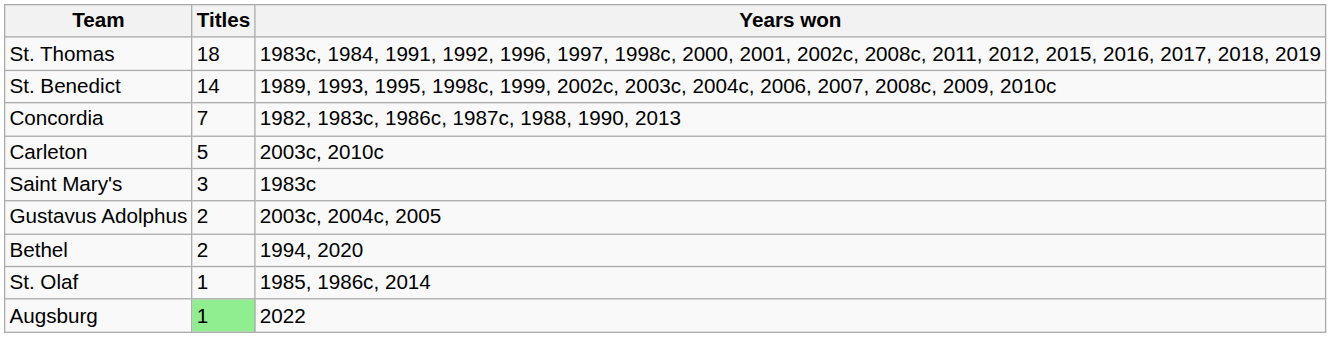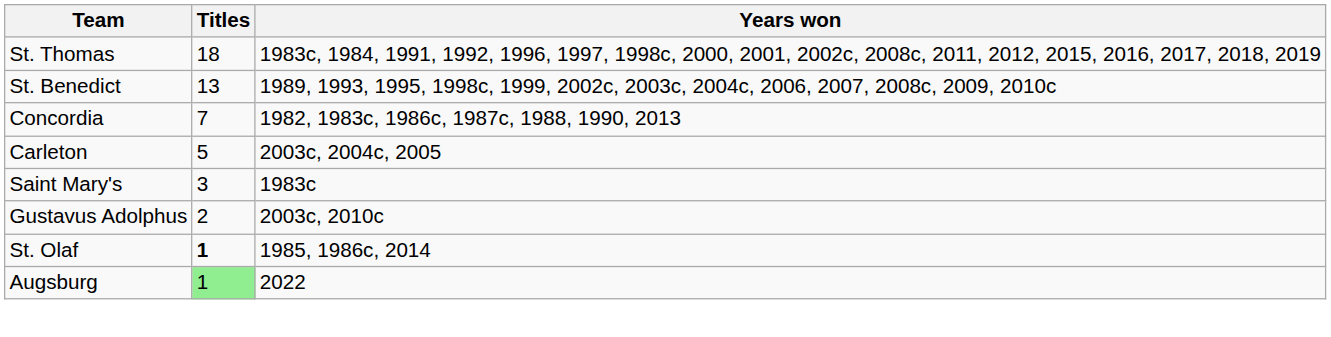St. Benedict | Titles: 14 -> 13
Carleton | Years won: 2003c, 2010c -> 2003c, 2004c, 2005
Gustavus Adolphus | Years won: 2003c, 2004c, 2005 -> 2003c, 2010c
- row: Bethel | 2 | 1994, 2020
St. Olaf | Titles: normal -> bold
